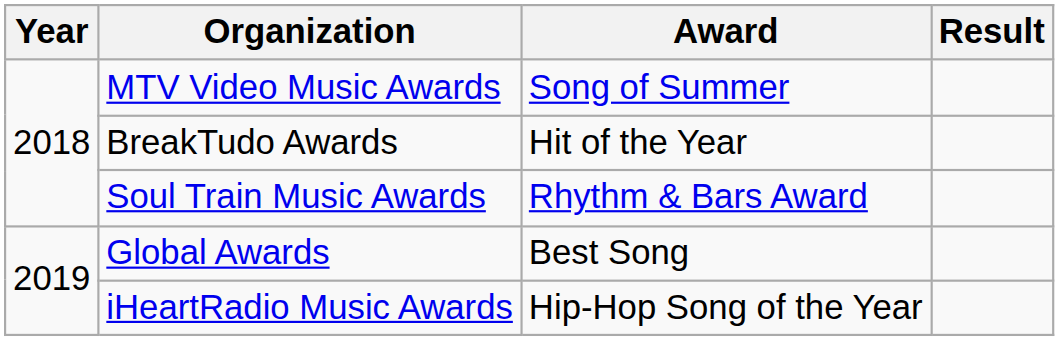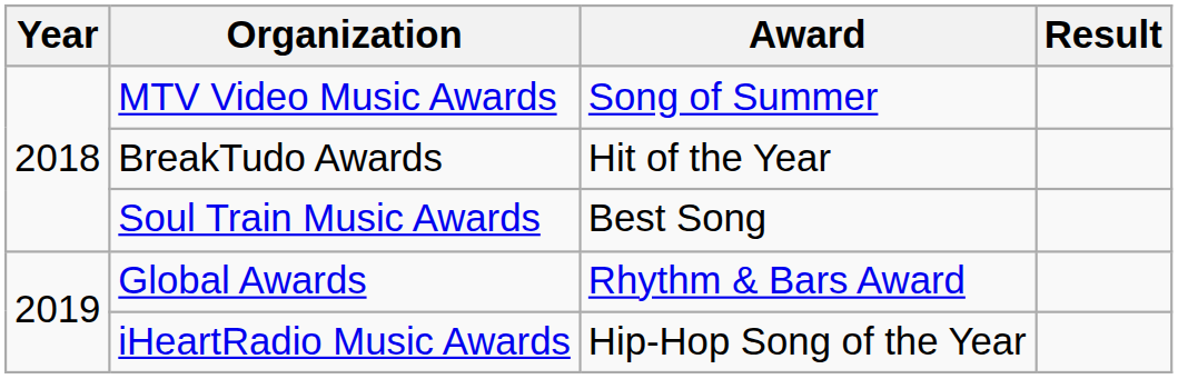Soul Train Music Awards | Award: Rhythm & Bars Award -> Best Song
Global Awards | Award: Best Song -> Rhythm & Bars Award
